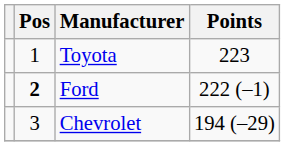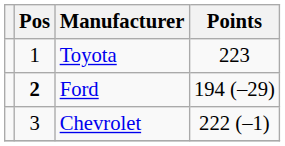Ford | Points: 222 (–1) -> 194 (–29)
Chevrolet | Points: 194 (–29) -> 222 (–1)
